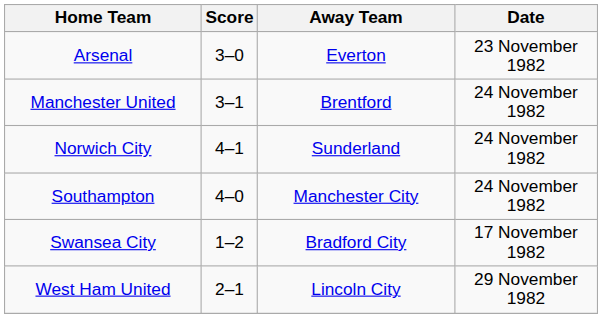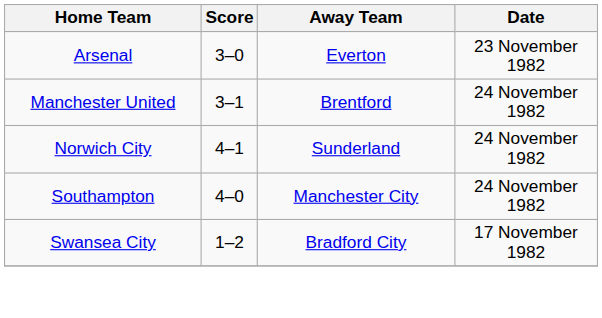- row: West Ham United | 2–1 | Lincoln City | 29 November 1982
